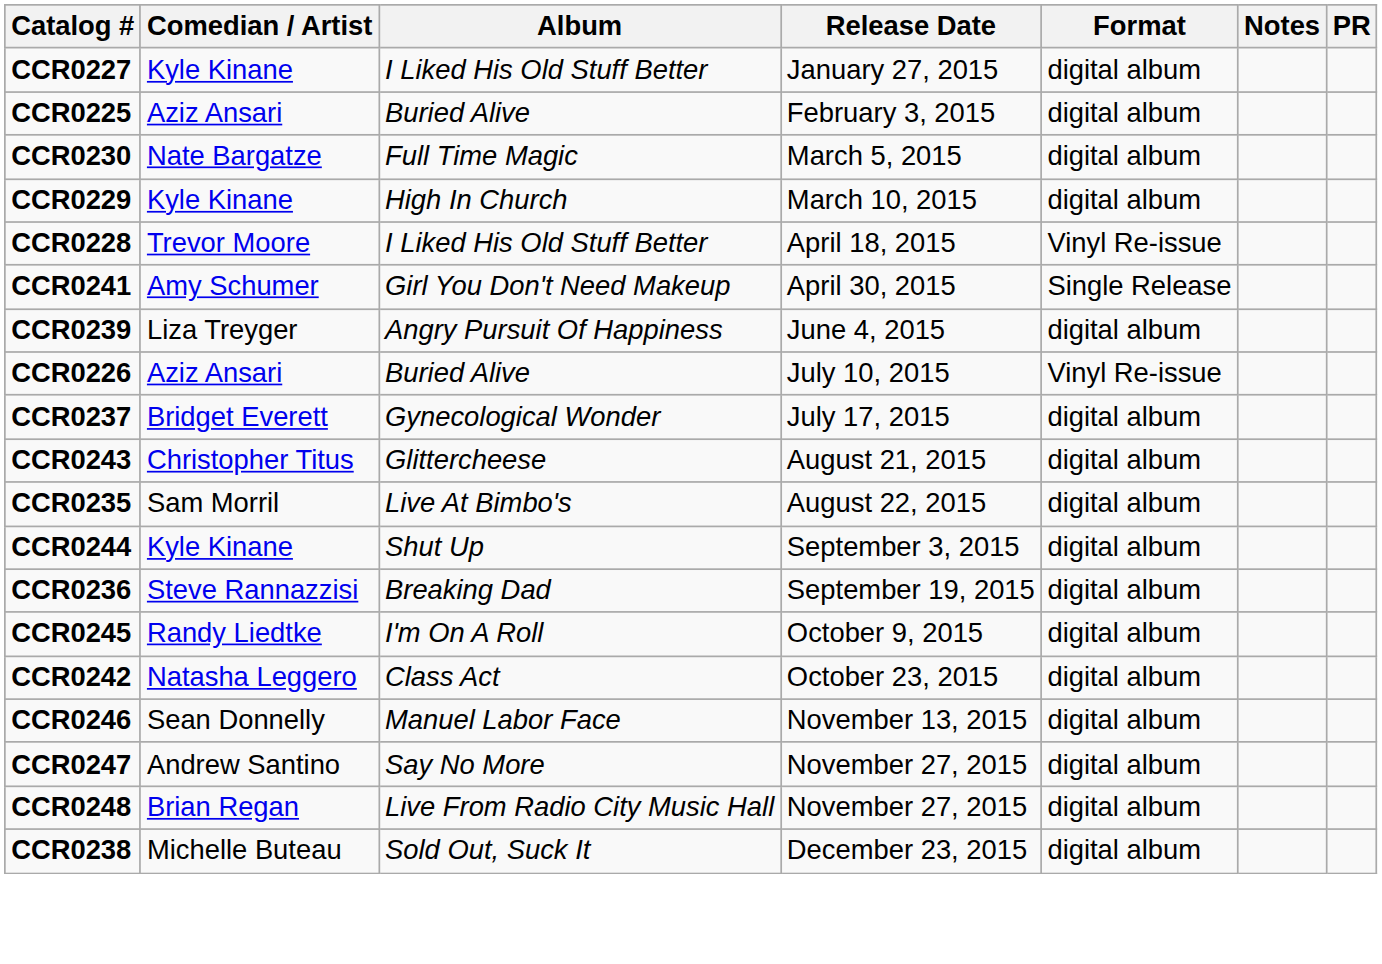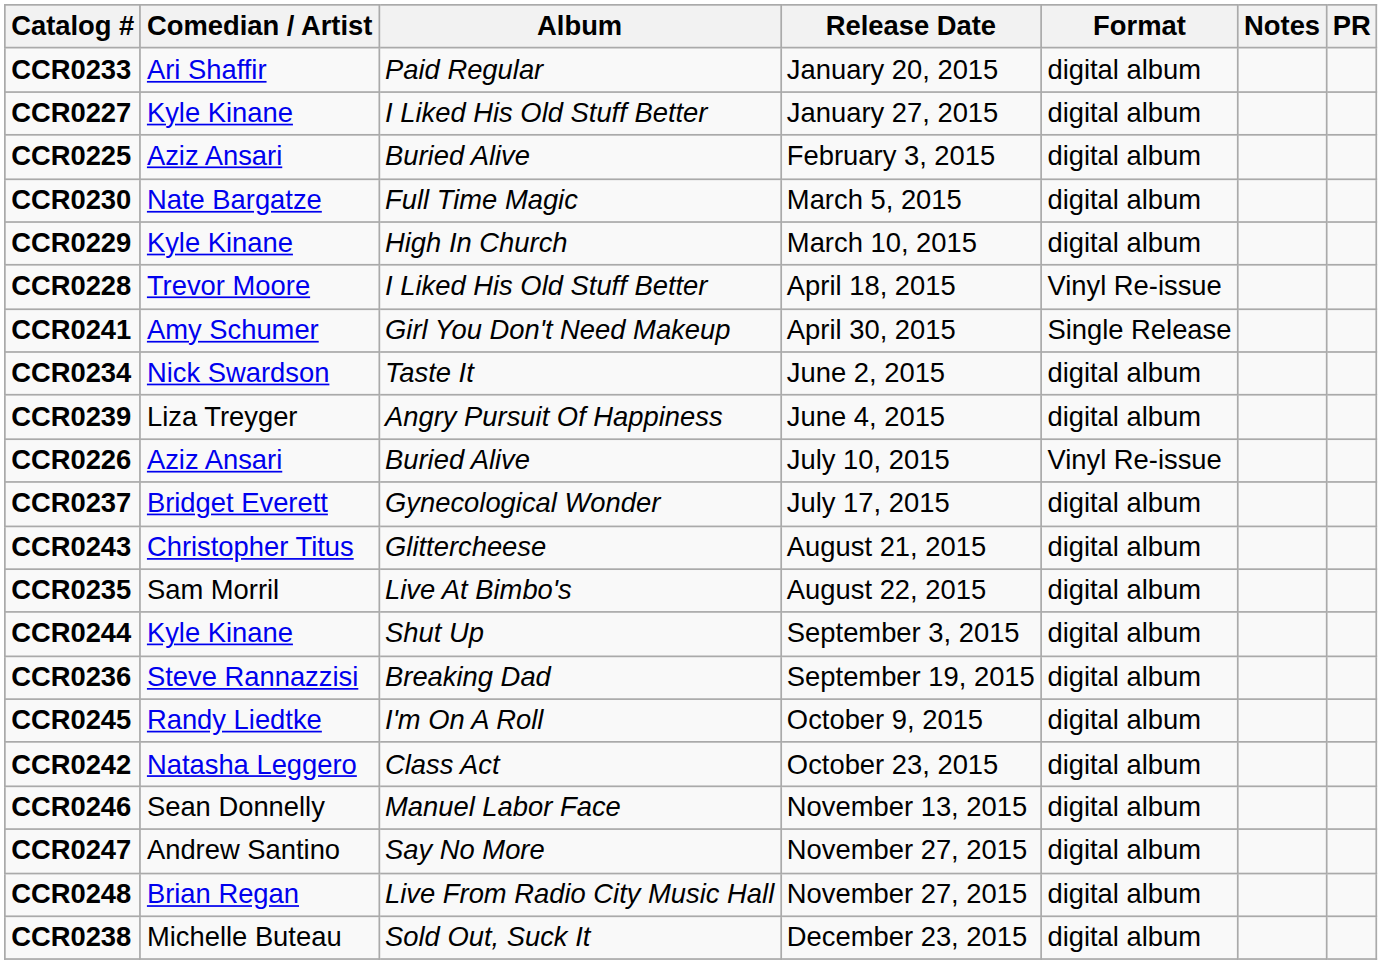+ row: CCR0233 | Ari Shaffir | Paid Regular | January 20, 2015 | digital album
+ row: CCR0234 | Nick Swardson | Taste It | June 2, 2015 | digital album
